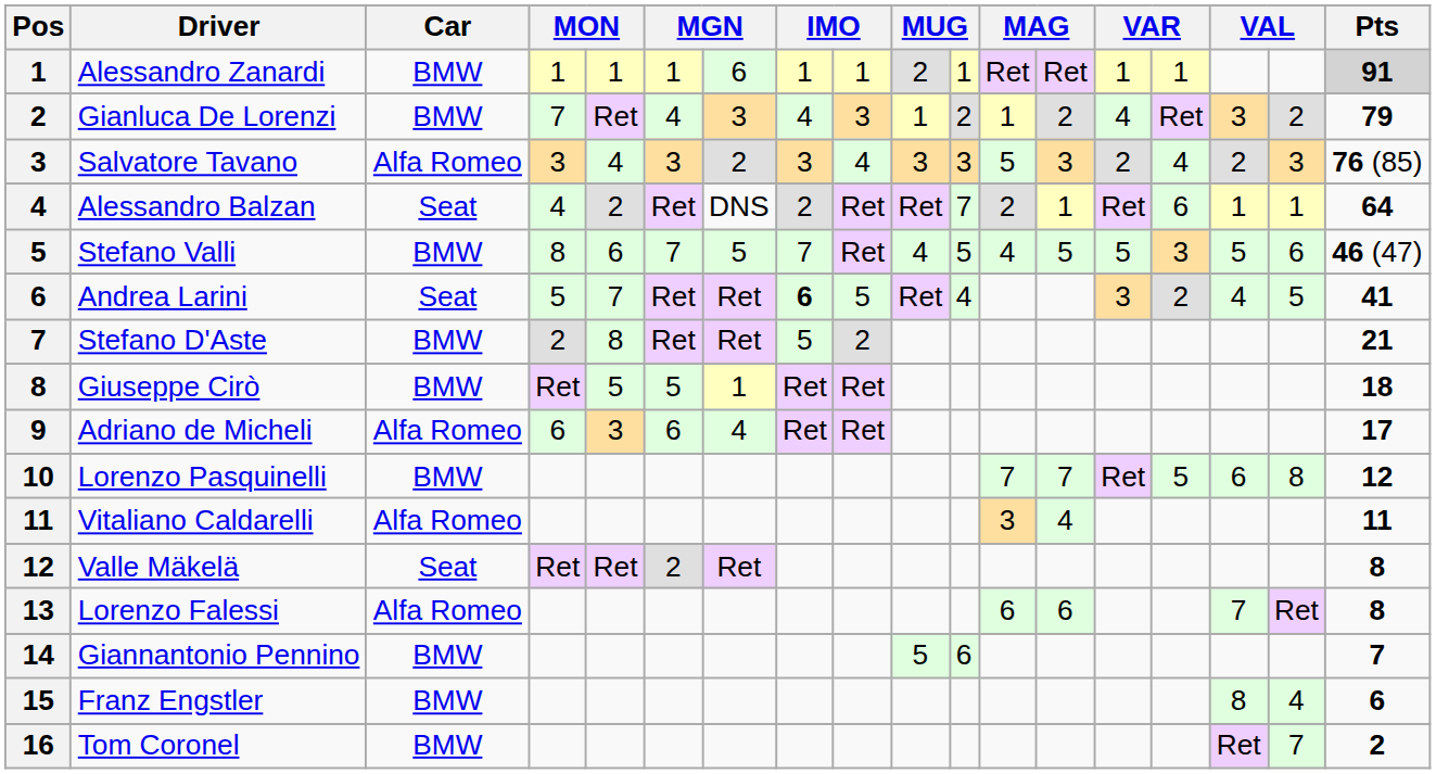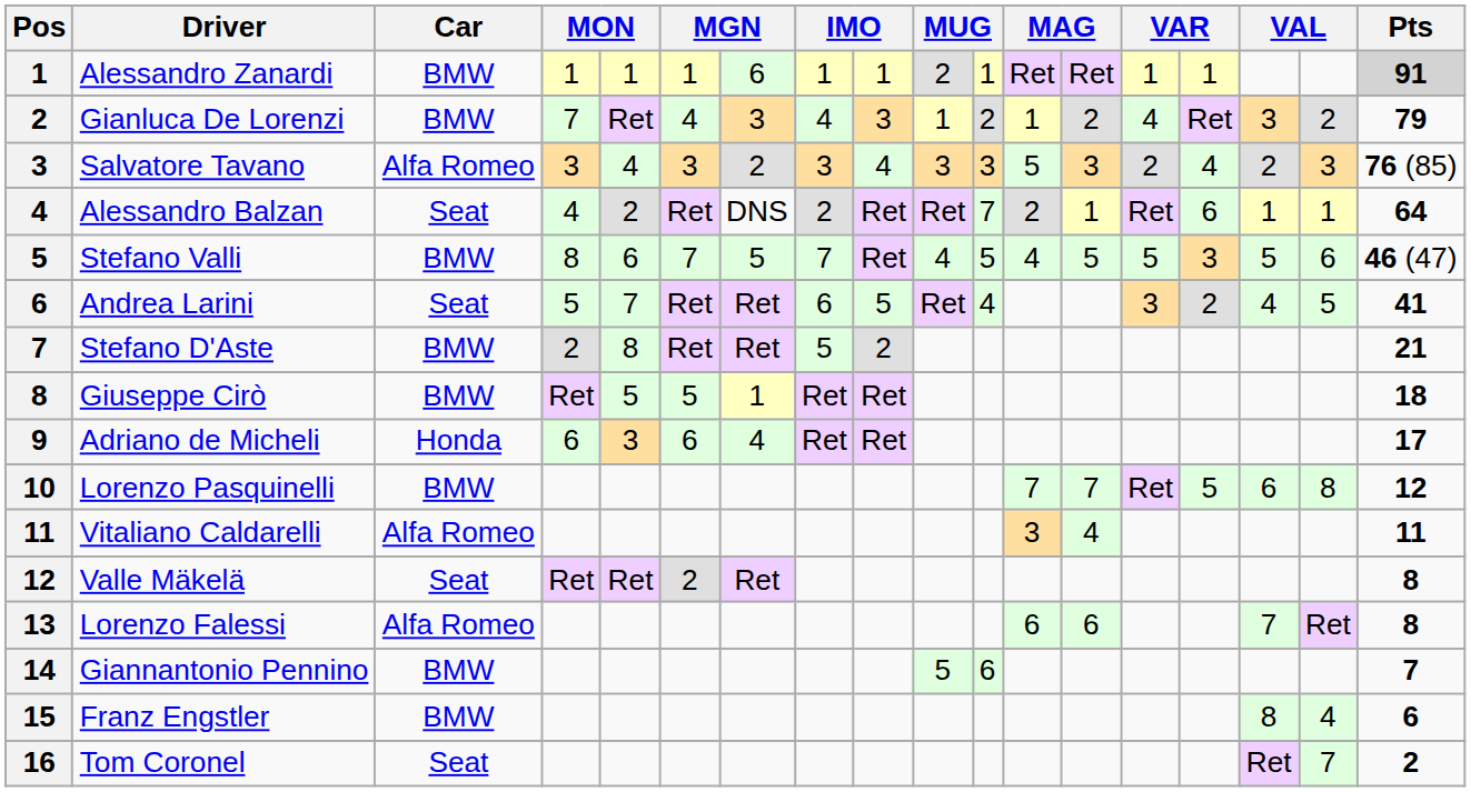Andrea Larini | column 8: bold -> normal
Adriano de Micheli | Car: Alfa Romeo -> Honda
Tom Coronel | Car: BMW -> Seat
